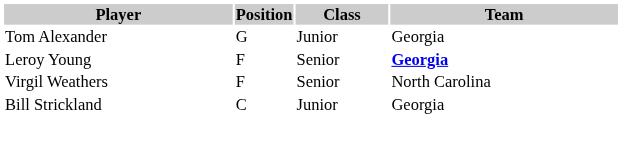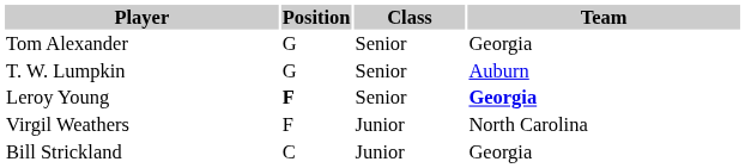Tom Alexander | Class: Junior -> Senior
+ row: T. W. Lumpkin | G | Senior | Auburn
Leroy Young | Position: normal -> bold
Virgil Weathers | Class: Senior -> Junior
